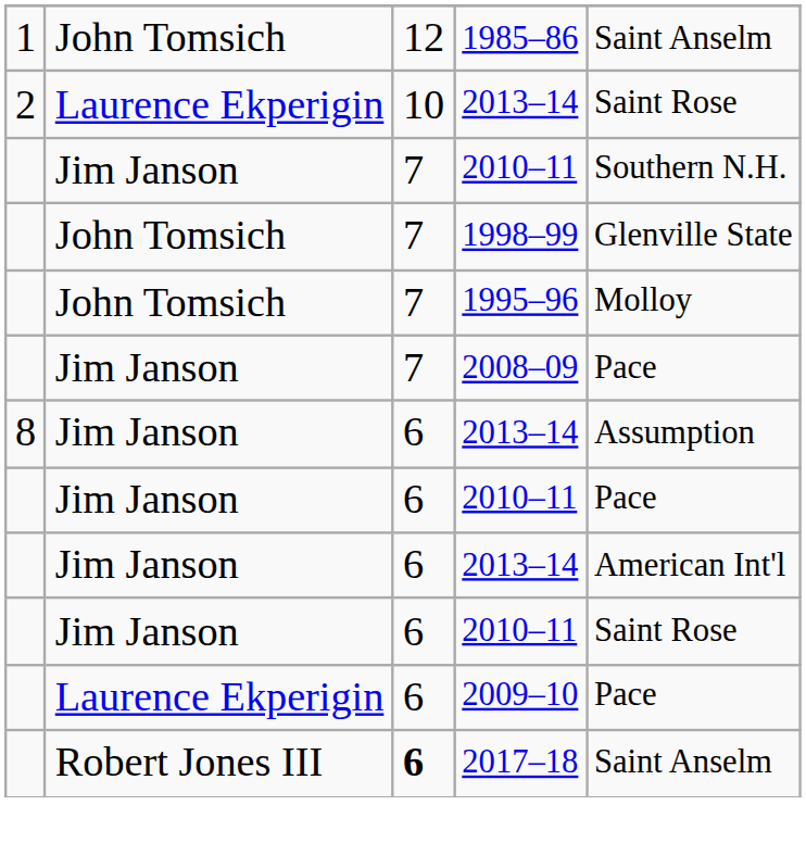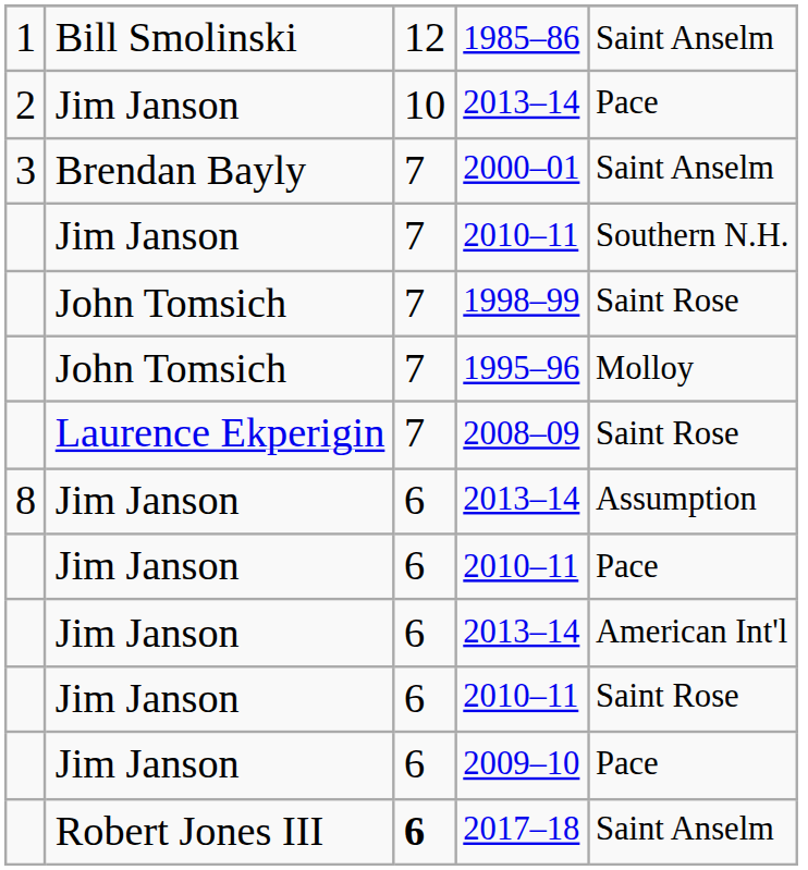1985–86 | column 2: John Tomsich -> Bill Smolinski
2 / 2013–14 | column 2: Laurence Ekperigin -> Jim Janson
2 / 2013–14 | column 5: Saint Rose -> Pace
+ row: 3 | Brendan Bayly | 7 | 2000–01 | Saint Anselm
1998–99 | column 5: Glenville State -> Saint Rose
2008–09 | column 2: Jim Janson -> Laurence Ekperigin
2008–09 | column 5: Pace -> Saint Rose
2009–10 | column 2: Laurence Ekperigin -> Jim Janson
